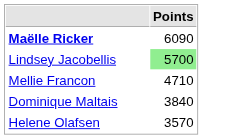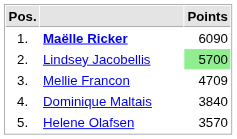+ column: Pos. | 1. | 2. | 3. | 4. | 5.
Mellie Francon | Points: 4710 -> 4709
